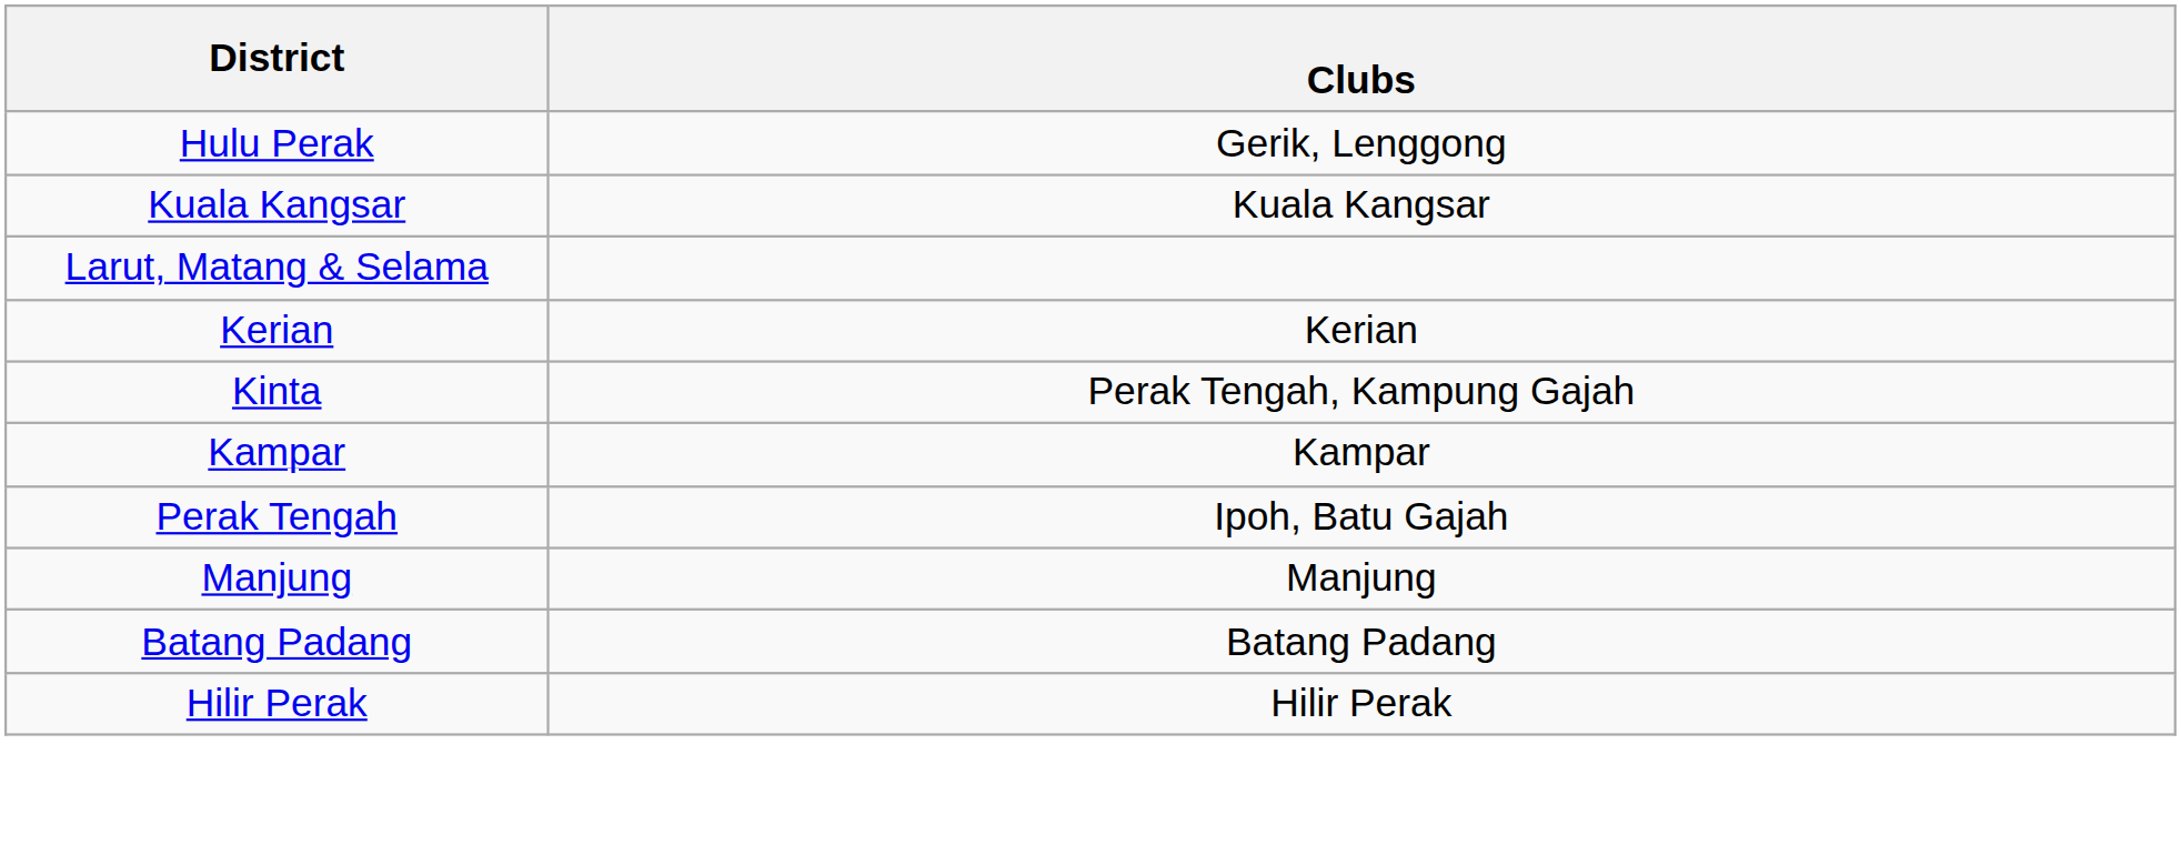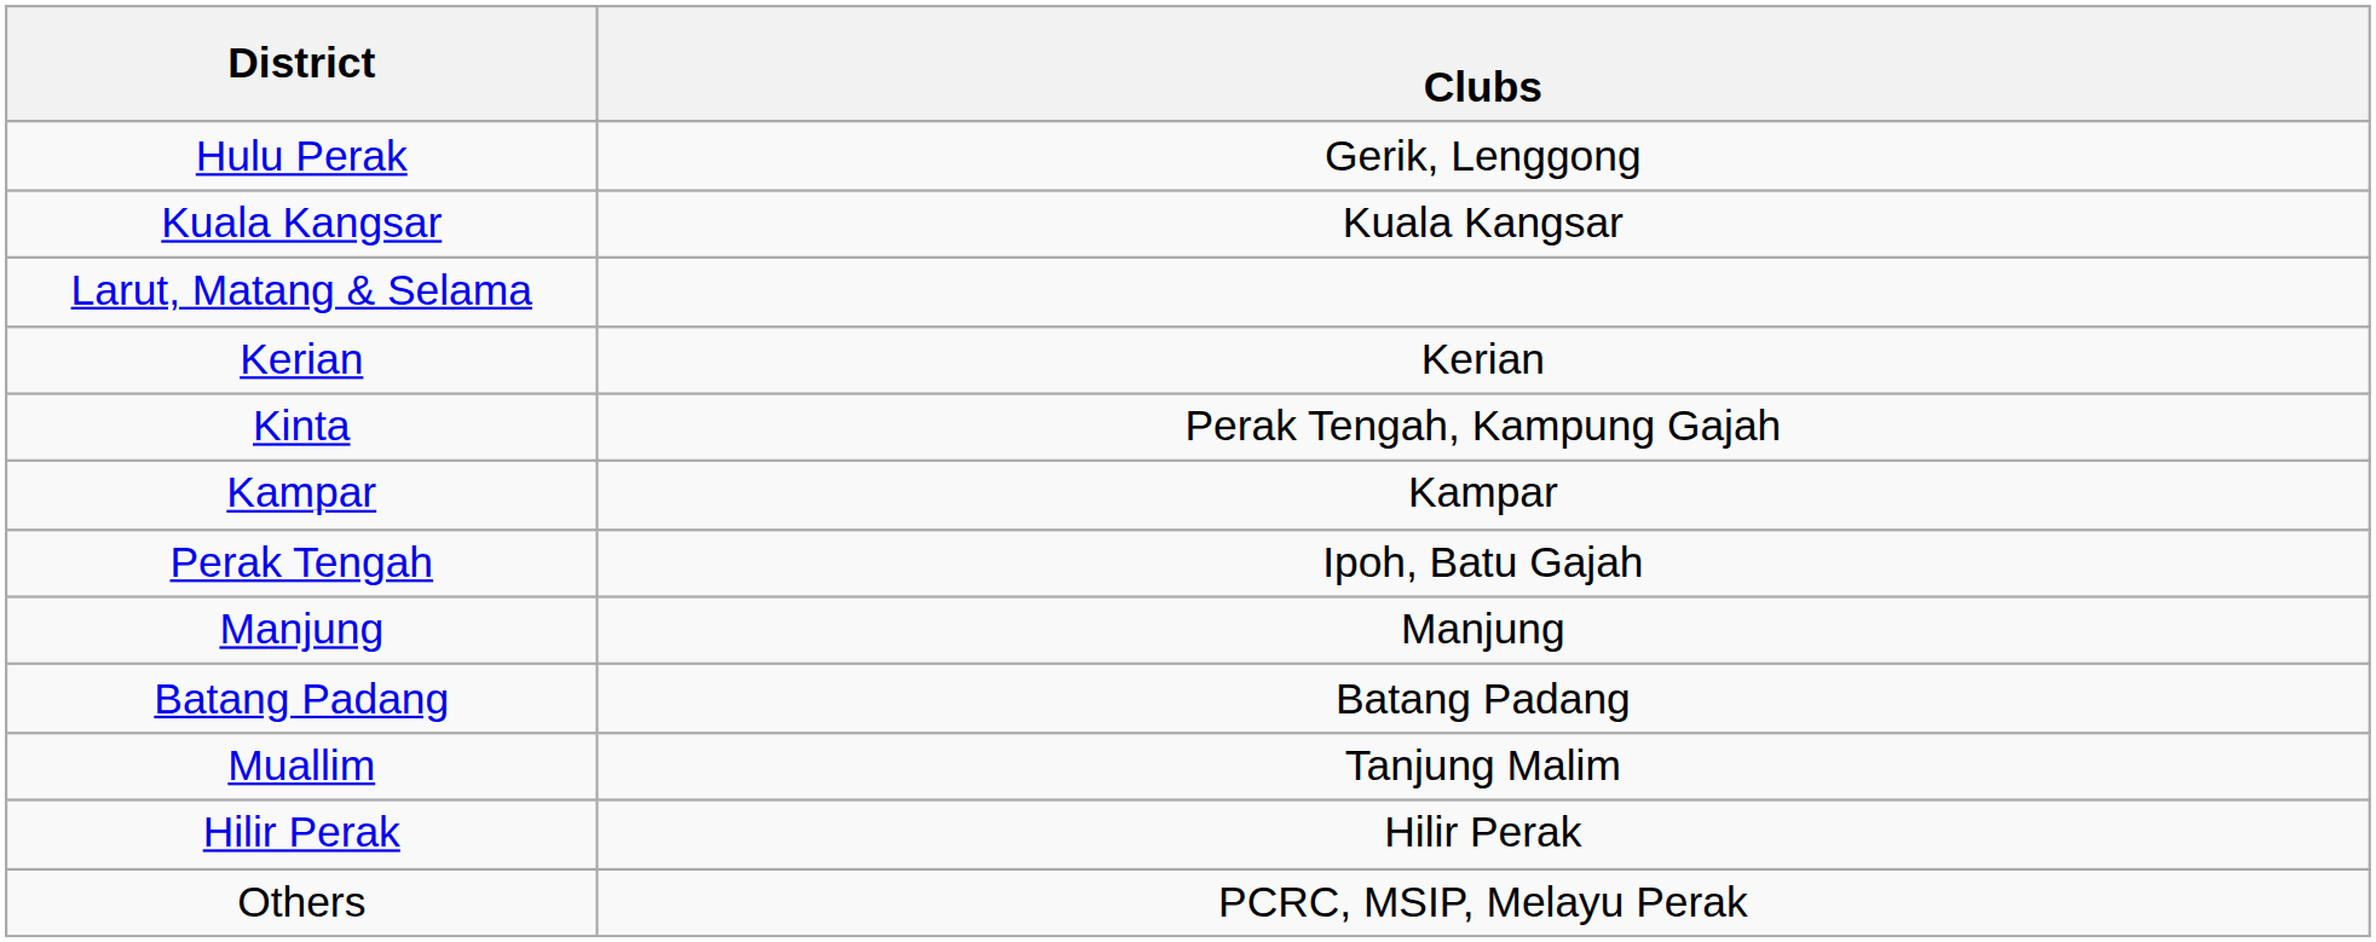+ row: Muallim | Tanjung Malim
+ row: Others | PCRC, MSIP, Melayu Perak
